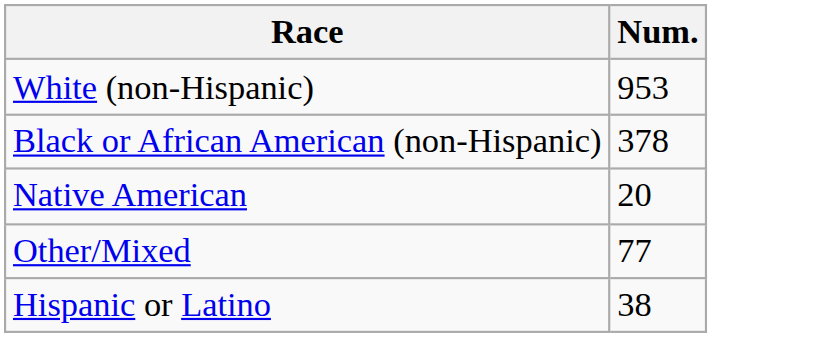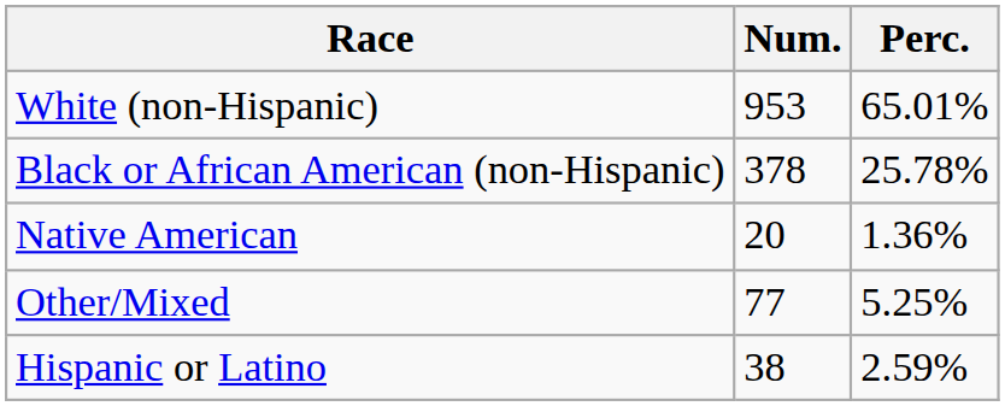+ column: Perc. | 65.01% | 25.78% | 1.36% | 5.25% | 2.59%
